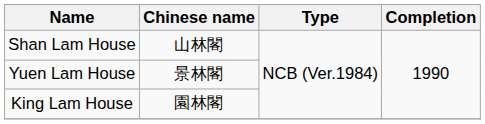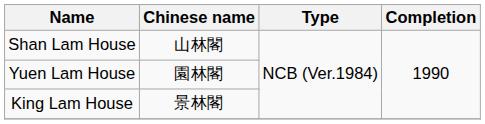Yuen Lam House | Chinese name: 景林閣 -> 園林閣
King Lam House | Chinese name: 園林閣 -> 景林閣
